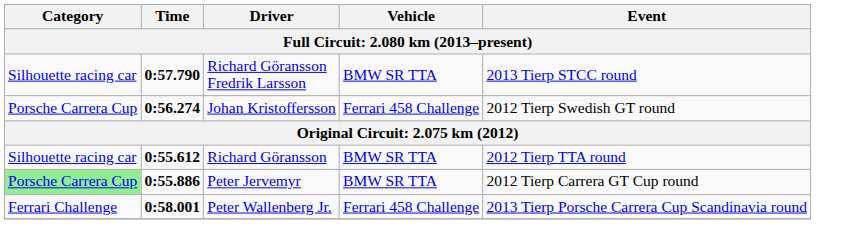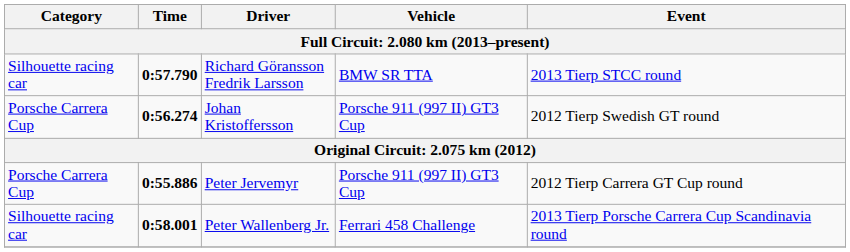Johan Kristoffersson | Vehicle: Ferrari 458 Challenge -> Porsche 911 (997 II) GT3 Cup
- row: Silhouette racing car | 0:55.612 | Richard Göransson | BMW SR TTA | 2012 Tierp TTA round
Peter Jervemyr | Category: lightgreen background -> no background
Peter Jervemyr | Vehicle: BMW SR TTA -> Porsche 911 (997 II) GT3 Cup
Peter Wallenberg Jr. | Category: Ferrari Challenge -> Silhouette racing car
